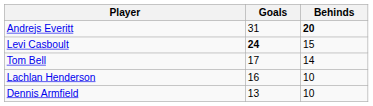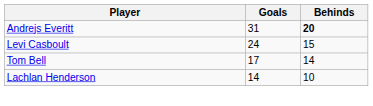Levi Casboult | Goals: bold -> normal
Lachlan Henderson | Goals: 16 -> 14
- row: Dennis Armfield | 13 | 10
